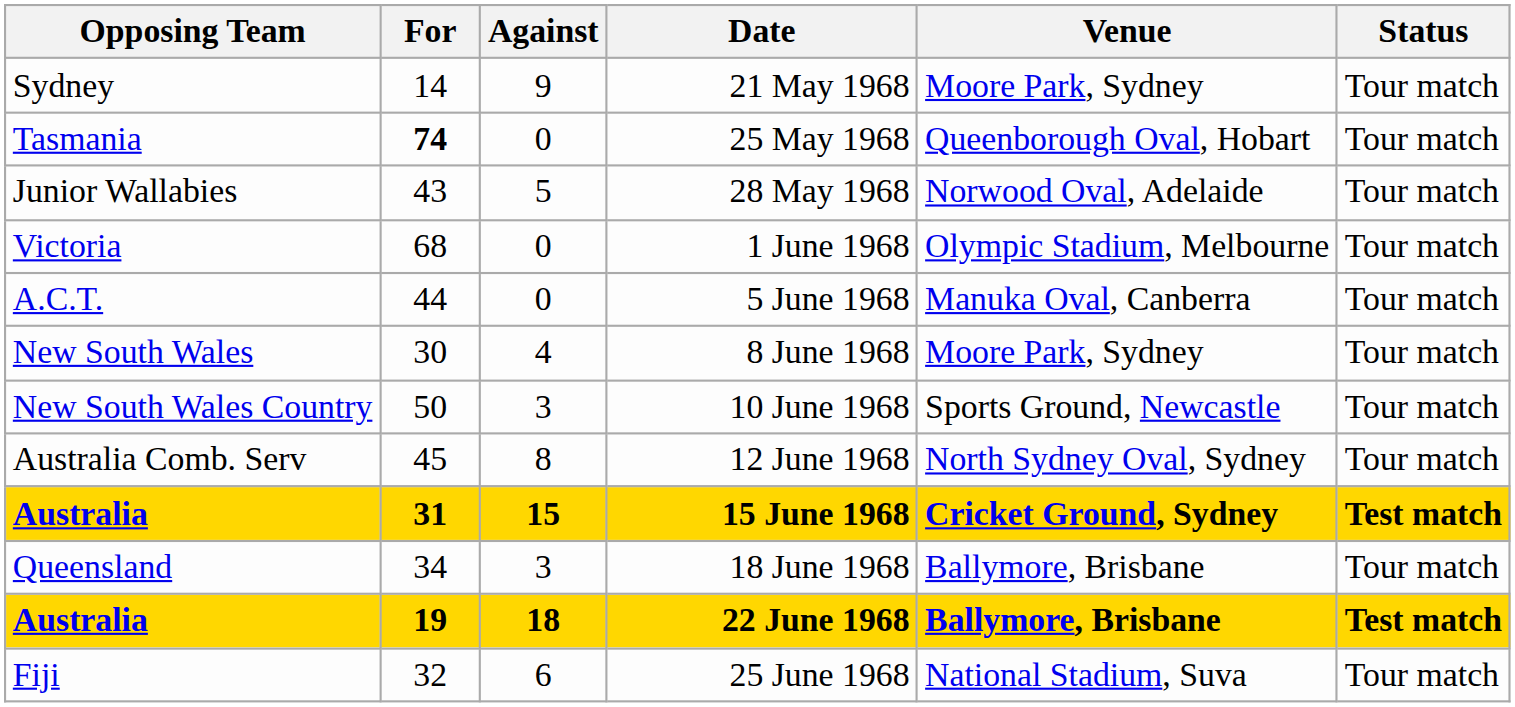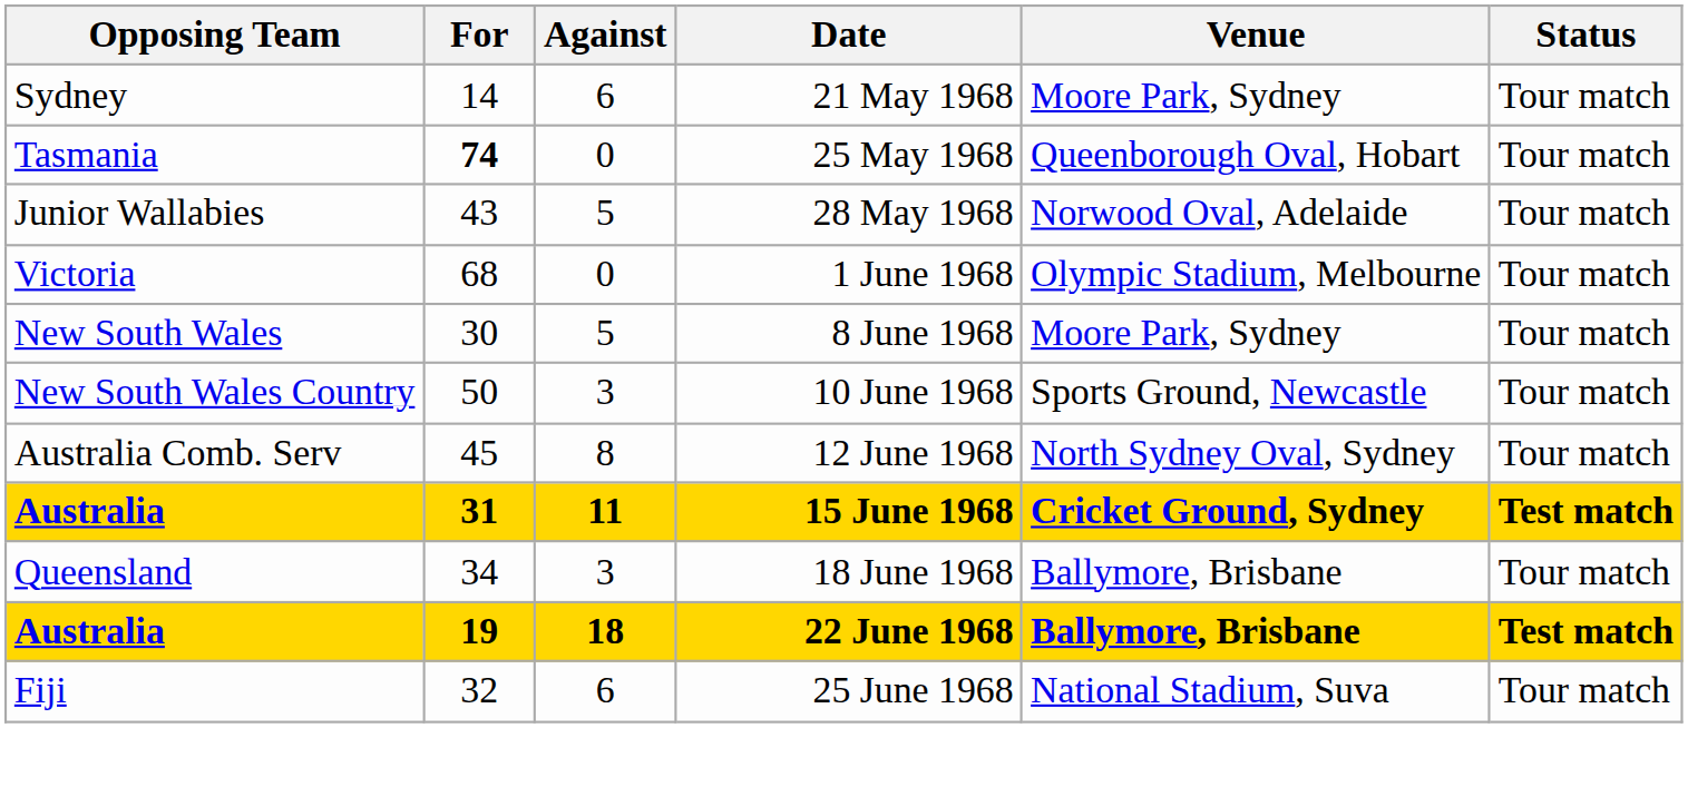21 May 1968 | Against: 9 -> 6
- row: A.C.T. | 44 | 0 | 5 June 1968 | Manuka Oval, Canberra | Tour match
8 June 1968 | Against: 4 -> 5
15 June 1968 | Against: 15 -> 11
